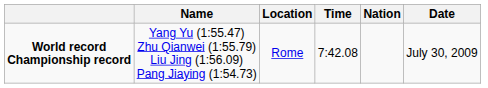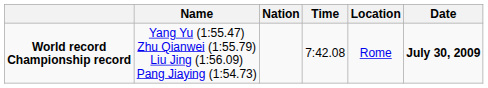columns swapped: Nation <-> Location
World record Championship record | Date: normal -> bold
